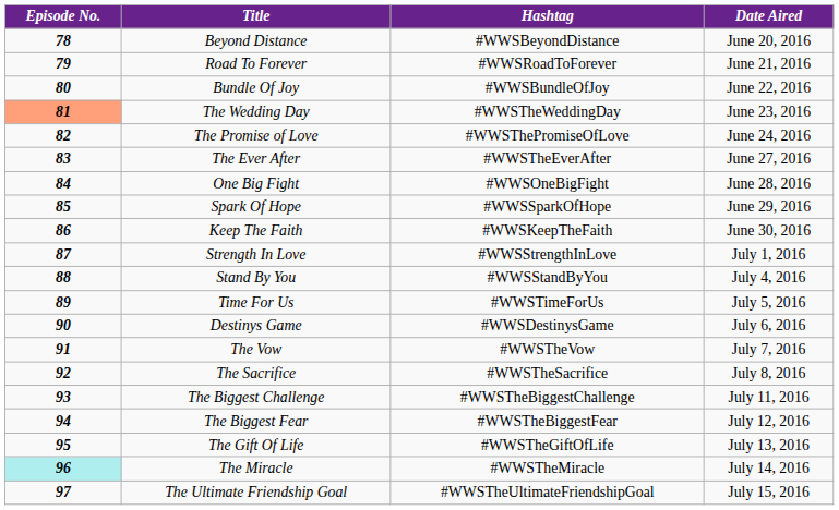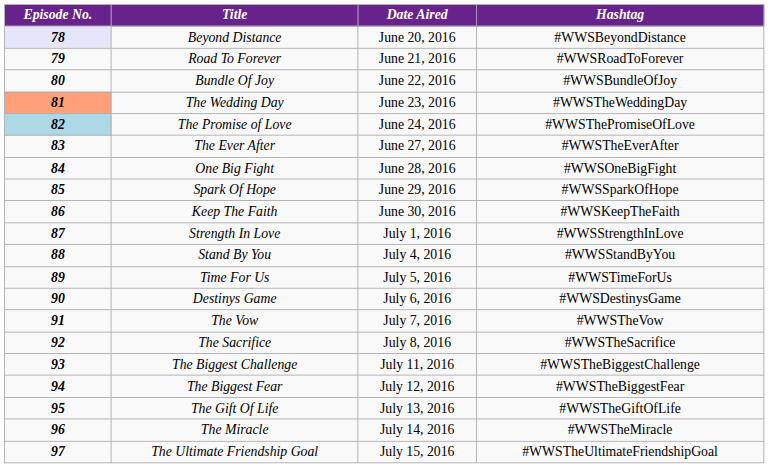columns swapped: Hashtag <-> Date Aired
Beyond Distance | Episode No.: no background -> lavender background
The Promise of Love | Episode No.: no background -> lightblue background
The Miracle | Episode No.: paleturquoise background -> no background
